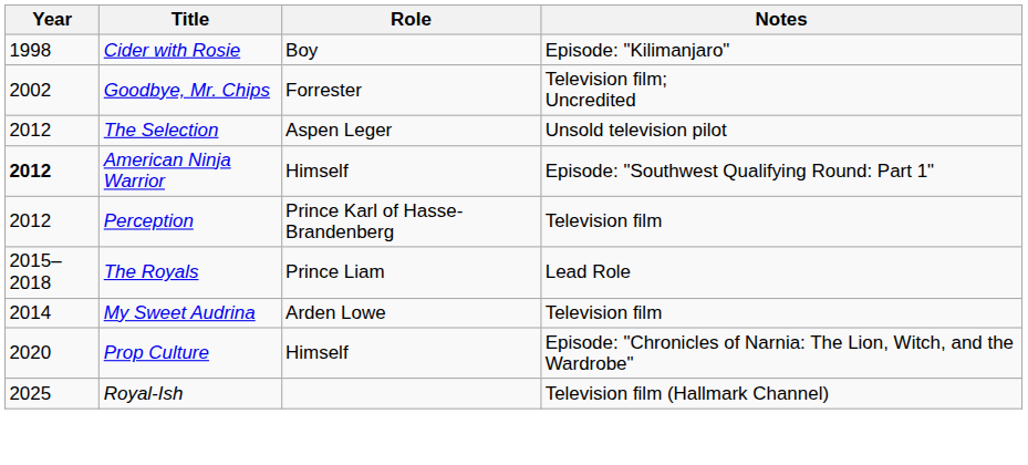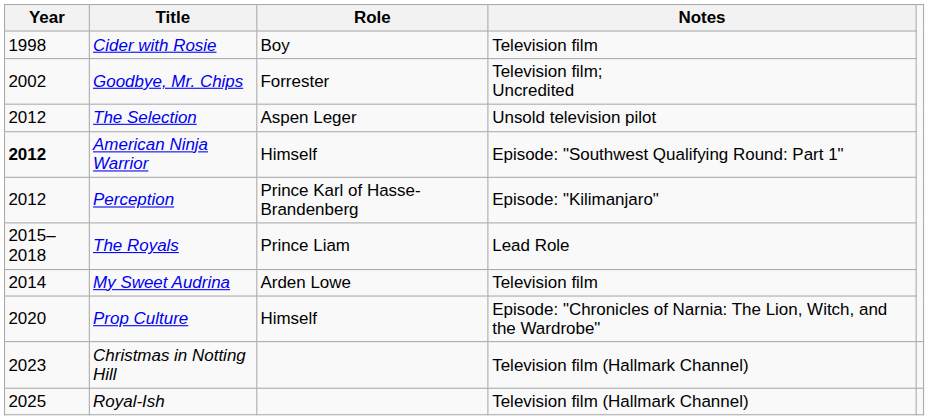Cider with Rosie | Notes: Episode: "Kilimanjaro" -> Television film
Perception | Notes: Television film -> Episode: "Kilimanjaro"
+ row: 2023 | Christmas in Notting Hill | Television film (Hallmark Channel)
